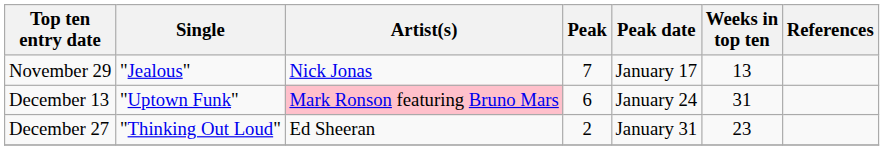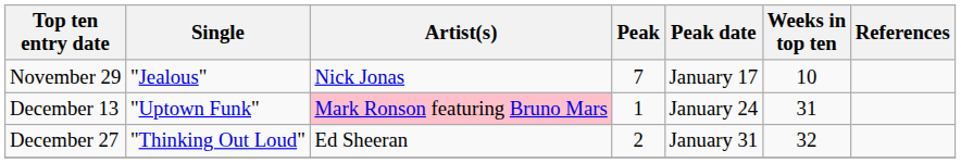November 29 | Weeks in top ten: 13 -> 10
December 13 | Peak: 6 -> 1
December 27 | Weeks in top ten: 23 -> 32
